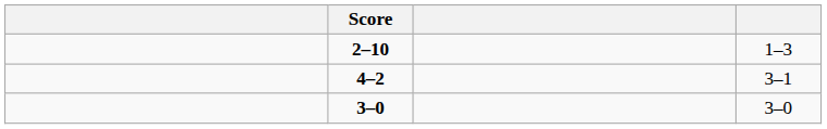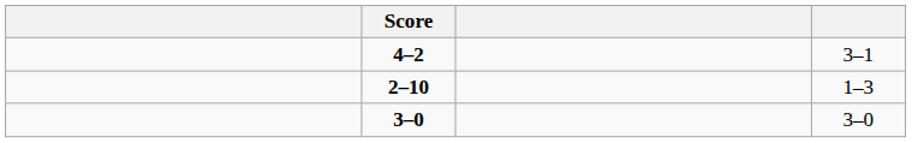rows swapped: 2–10 <-> 4–2
